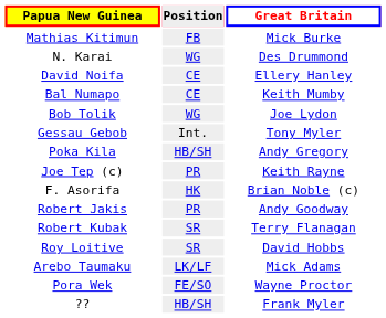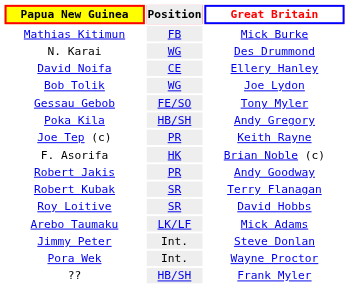- row: Bal Numapo | CE | Keith Mumby
Gessau Gebob | Position: Int. -> FE/SO
+ row: Jimmy Peter | Int. | Steve Donlan
Pora Wek | Position: FE/SO -> Int.
